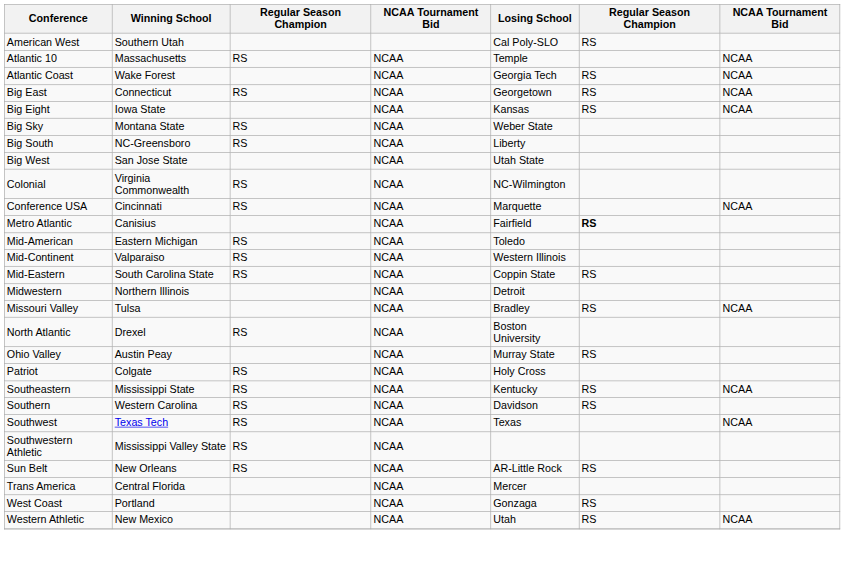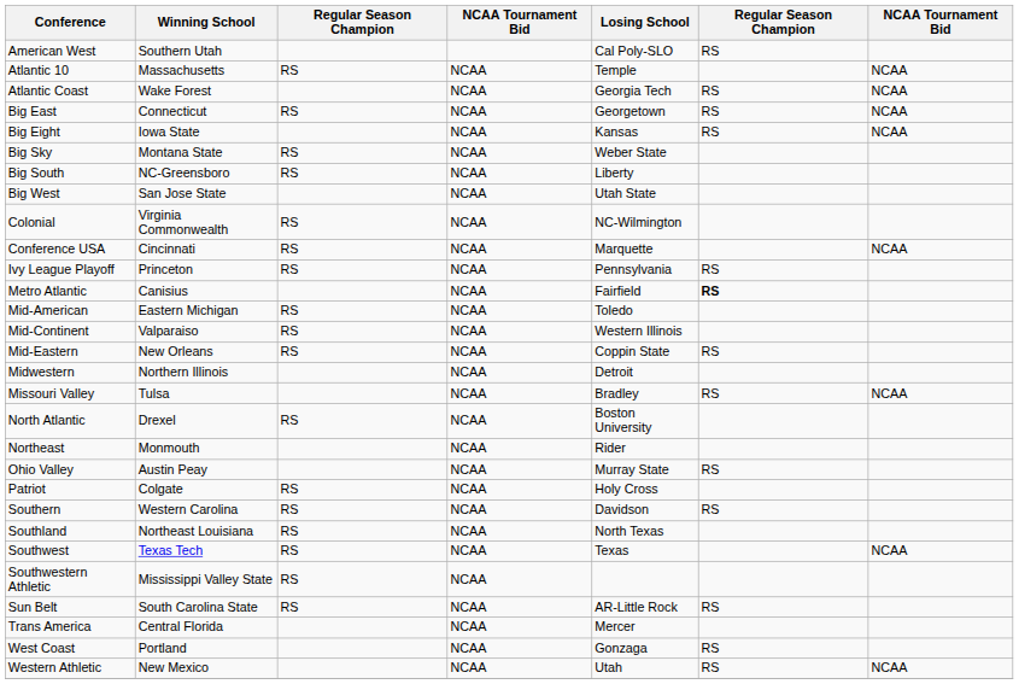+ row: Ivy League Playoff | Princeton | RS | NCAA | Pennsylvania | RS
Mid-Eastern | Winning School: South Carolina State -> New Orleans
+ row: Northeast | Monmouth | NCAA | Rider
- row: Southeastern | Mississippi State | RS | NCAA | Kentucky | RS | NCAA
+ row: Southland | Northeast Louisiana | RS | NCAA | North Texas
Sun Belt | Winning School: New Orleans -> South Carolina State
